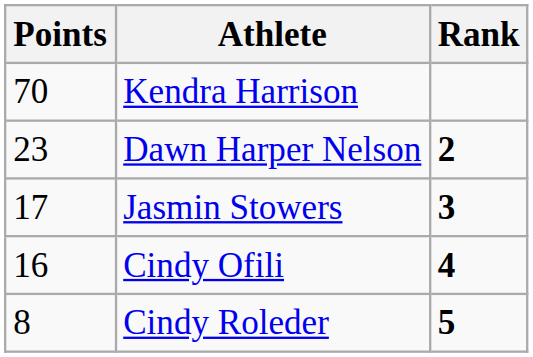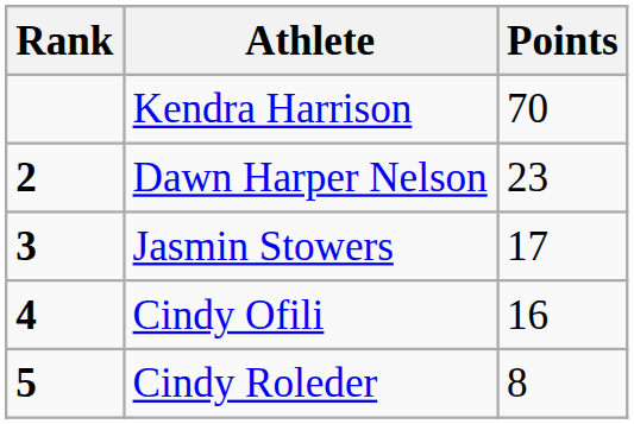columns swapped: Rank <-> Points
